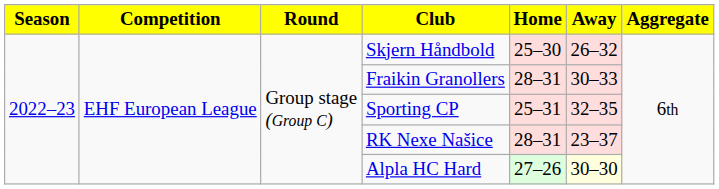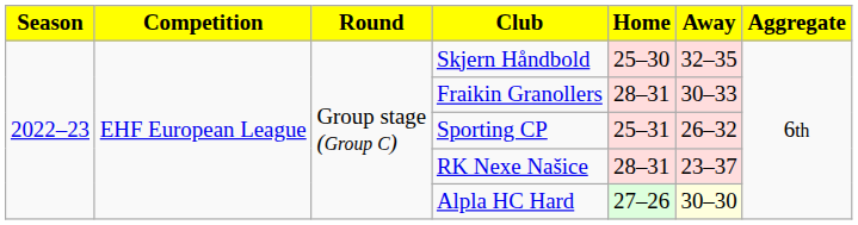Skjern Håndbold | Away: 26–32 -> 32–35
Sporting CP | Away: 32–35 -> 26–32
